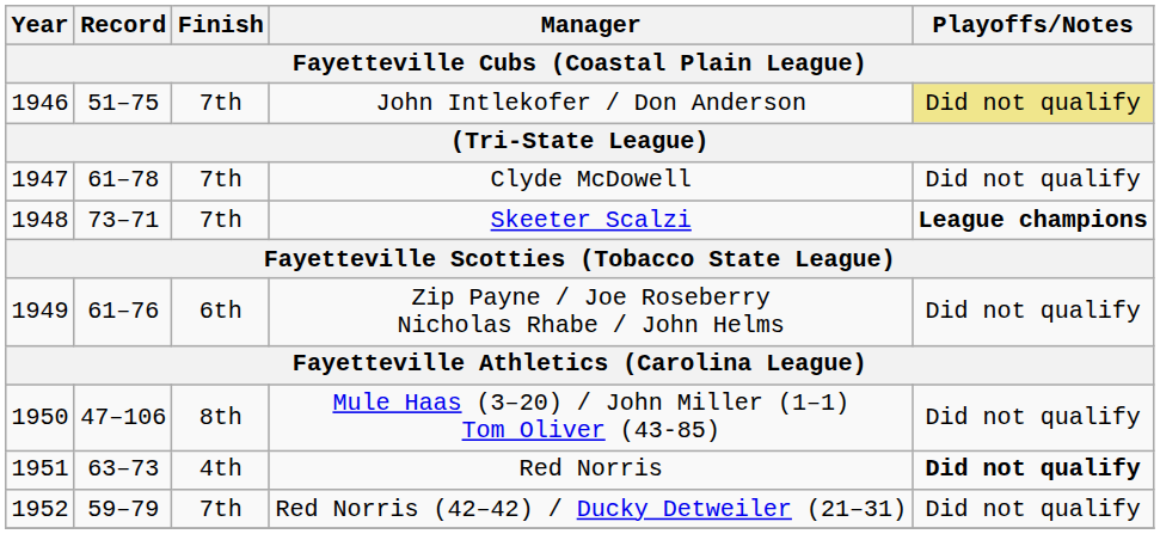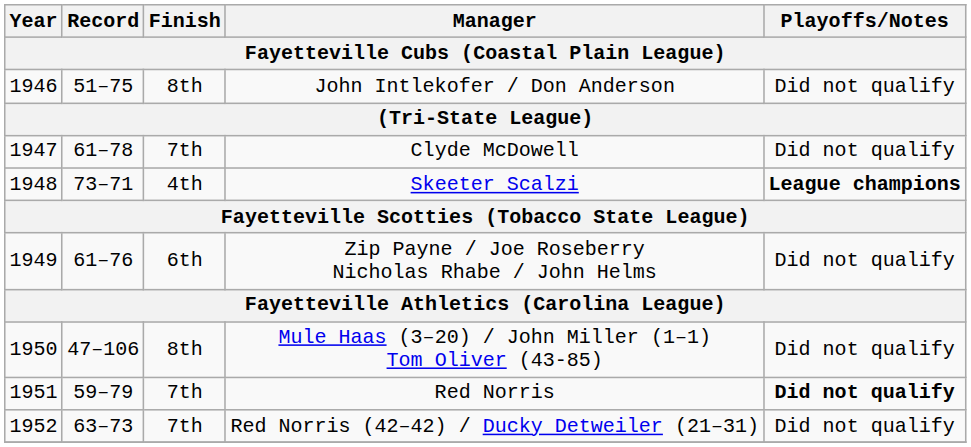John Intlekofer / Don Anderson | Finish: 7th -> 8th
John Intlekofer / Don Anderson | Playoffs/Notes: khaki background -> no background
Skeeter Scalzi | Finish: 7th -> 4th
Red Norris | Record: 63–73 -> 59–79
Red Norris | Finish: 4th -> 7th
Red Norris (42–42) / Ducky Detweiler (21–31) | Record: 59–79 -> 63–73
